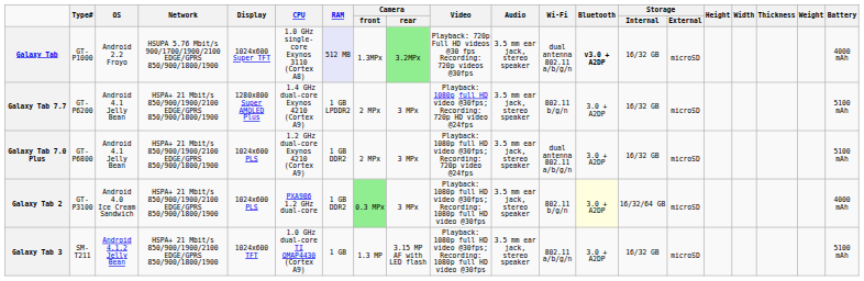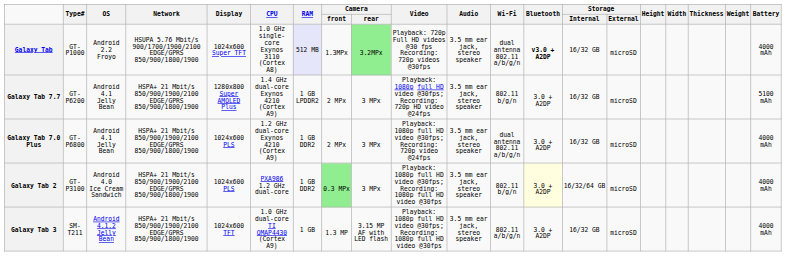Galaxy Tab 7.0 Plus | Battery: 5100 mAh -> 4000 mAh
Galaxy Tab 3 | Battery: 5100 mAh -> 4000 mAh
